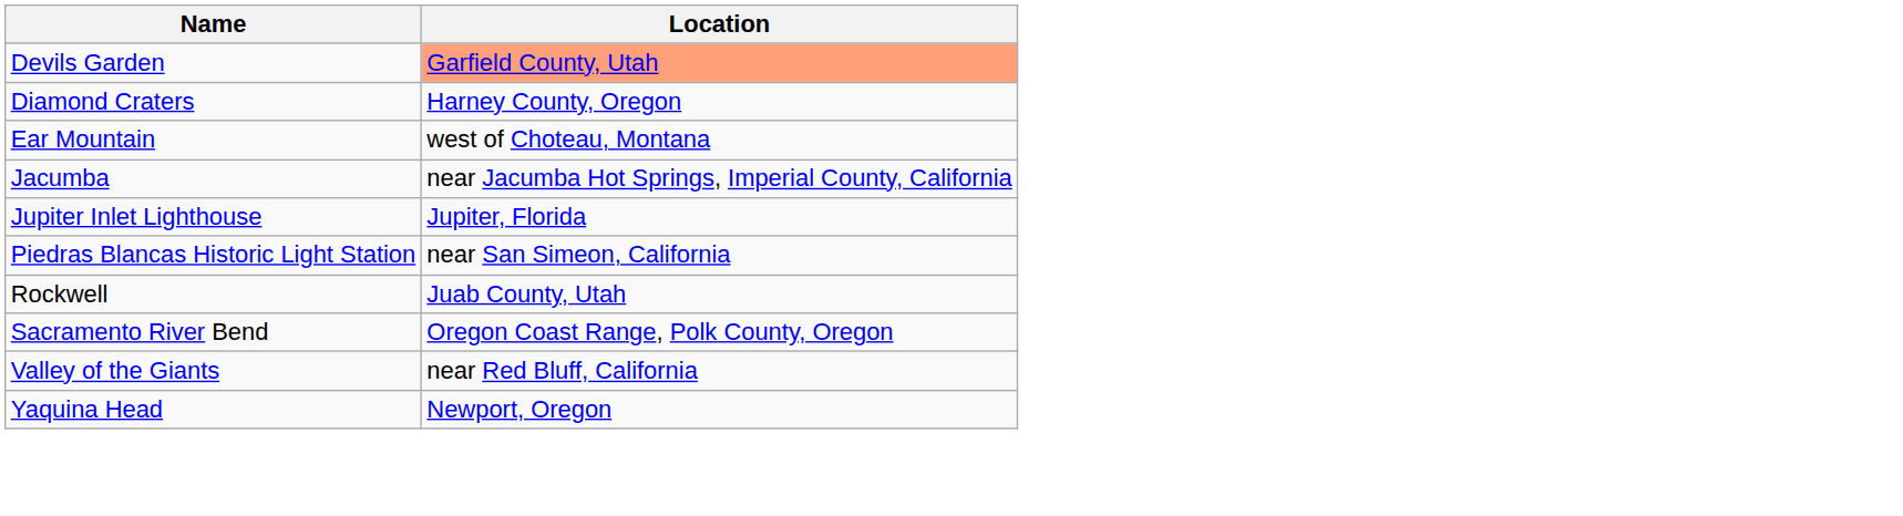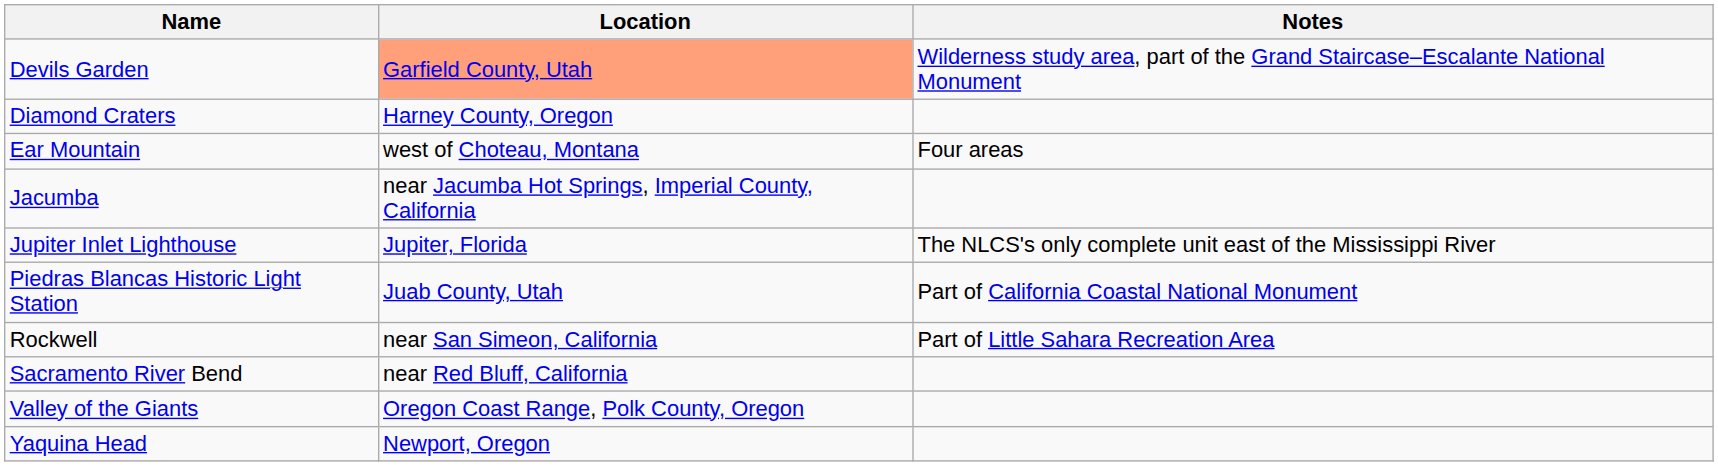+ column: Notes | Wilderness study area, part of the Grand Staircase–Escalante National Monument | Four areas | The NLCS's only complete unit east of the Mississippi River | Part of California Coastal National Monument | Part of Little Sahara Recreation Area
Piedras Blancas Historic Light Station | Location: near San Simeon, California -> Juab County, Utah
Rockwell | Location: Juab County, Utah -> near San Simeon, California
Sacramento River Bend | Location: Oregon Coast Range, Polk County, Oregon -> near Red Bluff, California
Valley of the Giants | Location: near Red Bluff, California -> Oregon Coast Range, Polk County, Oregon
